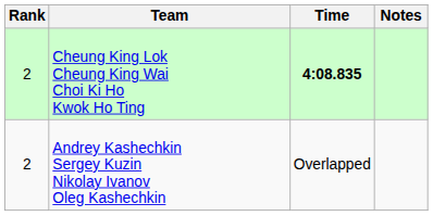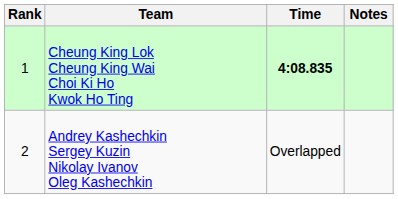Cheung King Lok Cheung King Wai Choi Ki Ho Kwok Ho Ting | Rank: 2 -> 1
